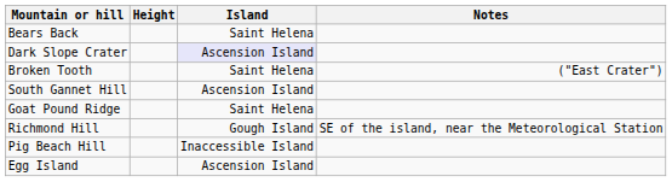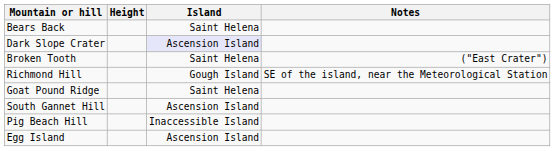rows swapped: South Gannet Hill <-> Richmond Hill
